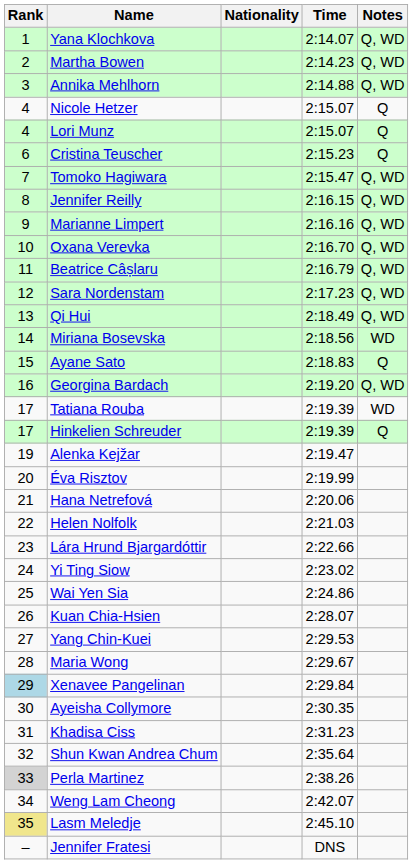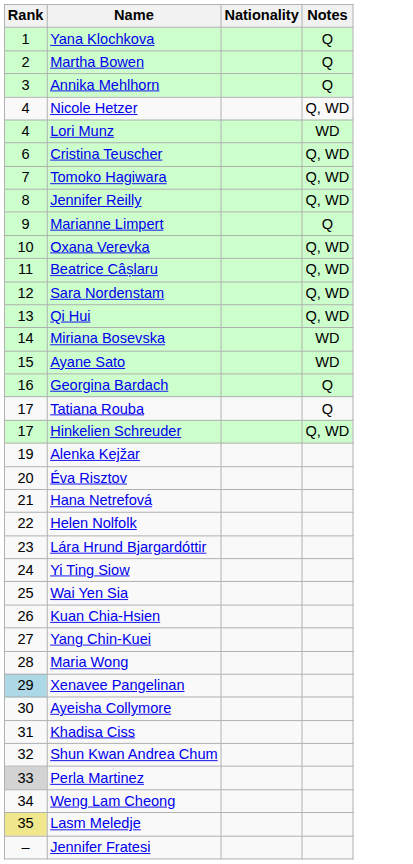- column: Time | 2:14.07 | 2:14.23 | 2:14.88 | 2:15.07 | 2:15.07 | 2:15.23 | 2:15.47 | 2:16.15 | 2:16.16 | 2:16.70 | 2:16.79 | 2:17.23 | 2:18.49 | 2:18.56 | 2:18.83 | 2:19.20 | 2:19.39 | 2:19.39 | 2:19.47 | 2:19.99 | 2:20.06 | 2:21.03 | 2:22.66 | 2:23.02 | 2:24.86 | 2:28.07 | 2:29.53 | 2:29.67 | 2:29.84 | 2:30.35 | 2:31.23 | 2:35.64 | 2:38.26 | 2:42.07 | 2:45.10 | DNS
Yana Klochkova | Notes: Q, WD -> Q
Martha Bowen | Notes: Q, WD -> Q
Annika Mehlhorn | Notes: Q, WD -> Q
Nicole Hetzer | Notes: Q -> Q, WD
Lori Munz | Notes: Q -> WD
Cristina Teuscher | Notes: Q -> Q, WD
Marianne Limpert | Notes: Q, WD -> Q
Ayane Sato | Notes: Q -> WD
Georgina Bardach | Notes: Q, WD -> Q
Tatiana Rouba | Notes: WD -> Q
Hinkelien Schreuder | Notes: Q -> Q, WD
